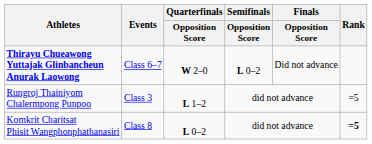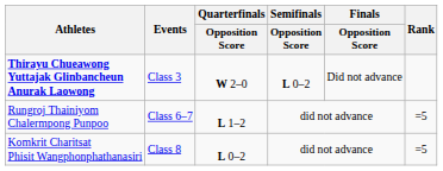Thirayu Chueawong Yuttajak Glinbancheun Anurak Laowong | Events: Class 6–7 -> Class 3
Rungroj Thainiyom Chalermpong Punpoo | Events: Class 3 -> Class 6–7
Komkrit Charitsat Phisit Wangphonphathanasiri | Rank: bold -> normal
